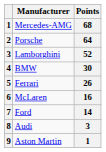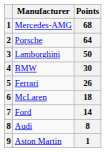Lamborghini | Points: 52 -> 50
McLaren | Points: 16 -> 18
Audi | Points: 3 -> 8
